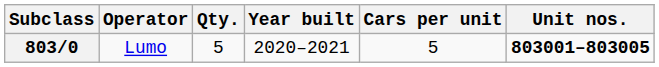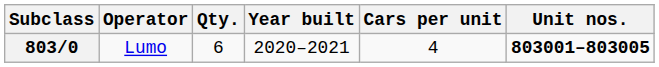803/0 | Qty.: 5 -> 6
803/0 | Cars per unit: 5 -> 4
